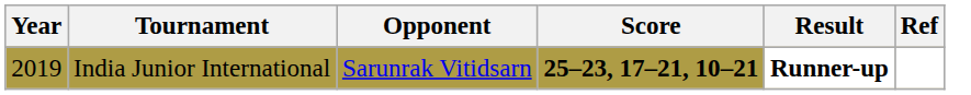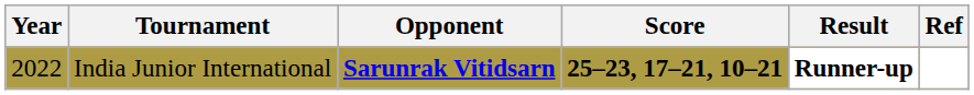India Junior International | Year: 2019 -> 2022
India Junior International | Opponent: normal -> bold
